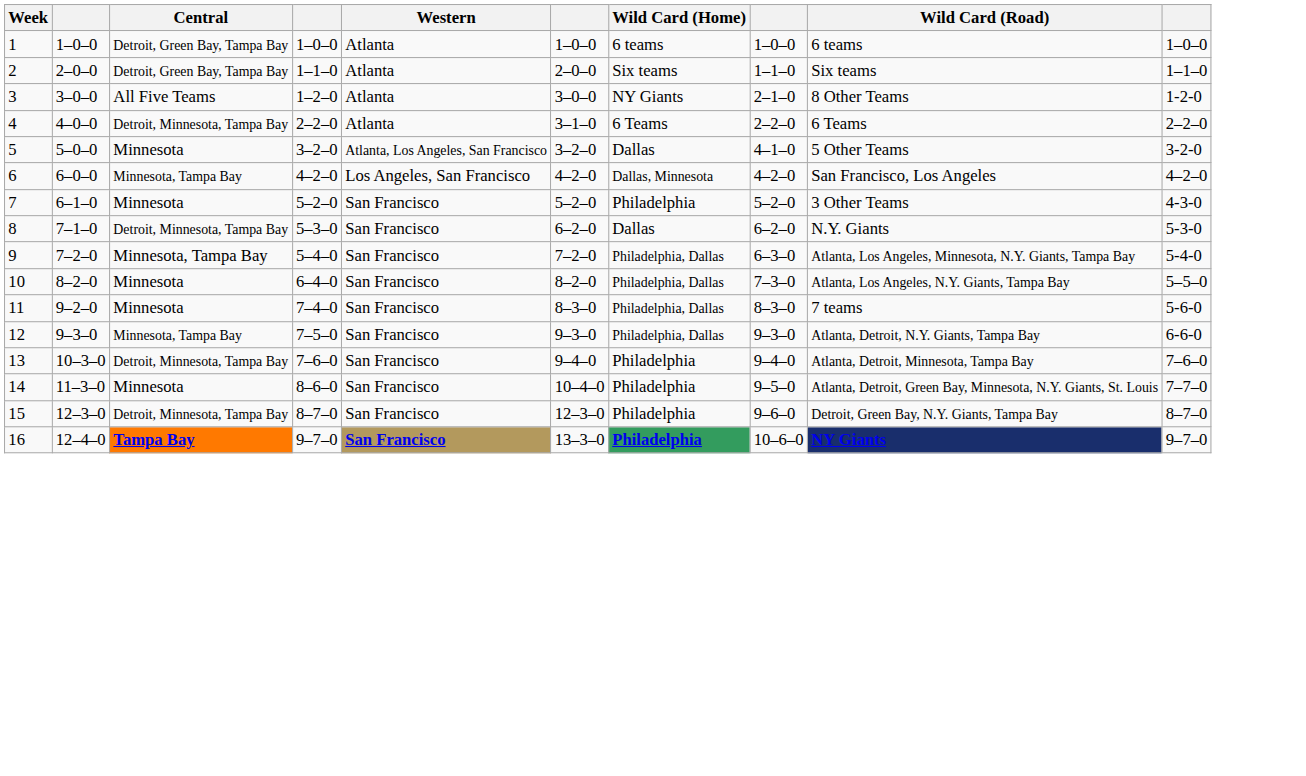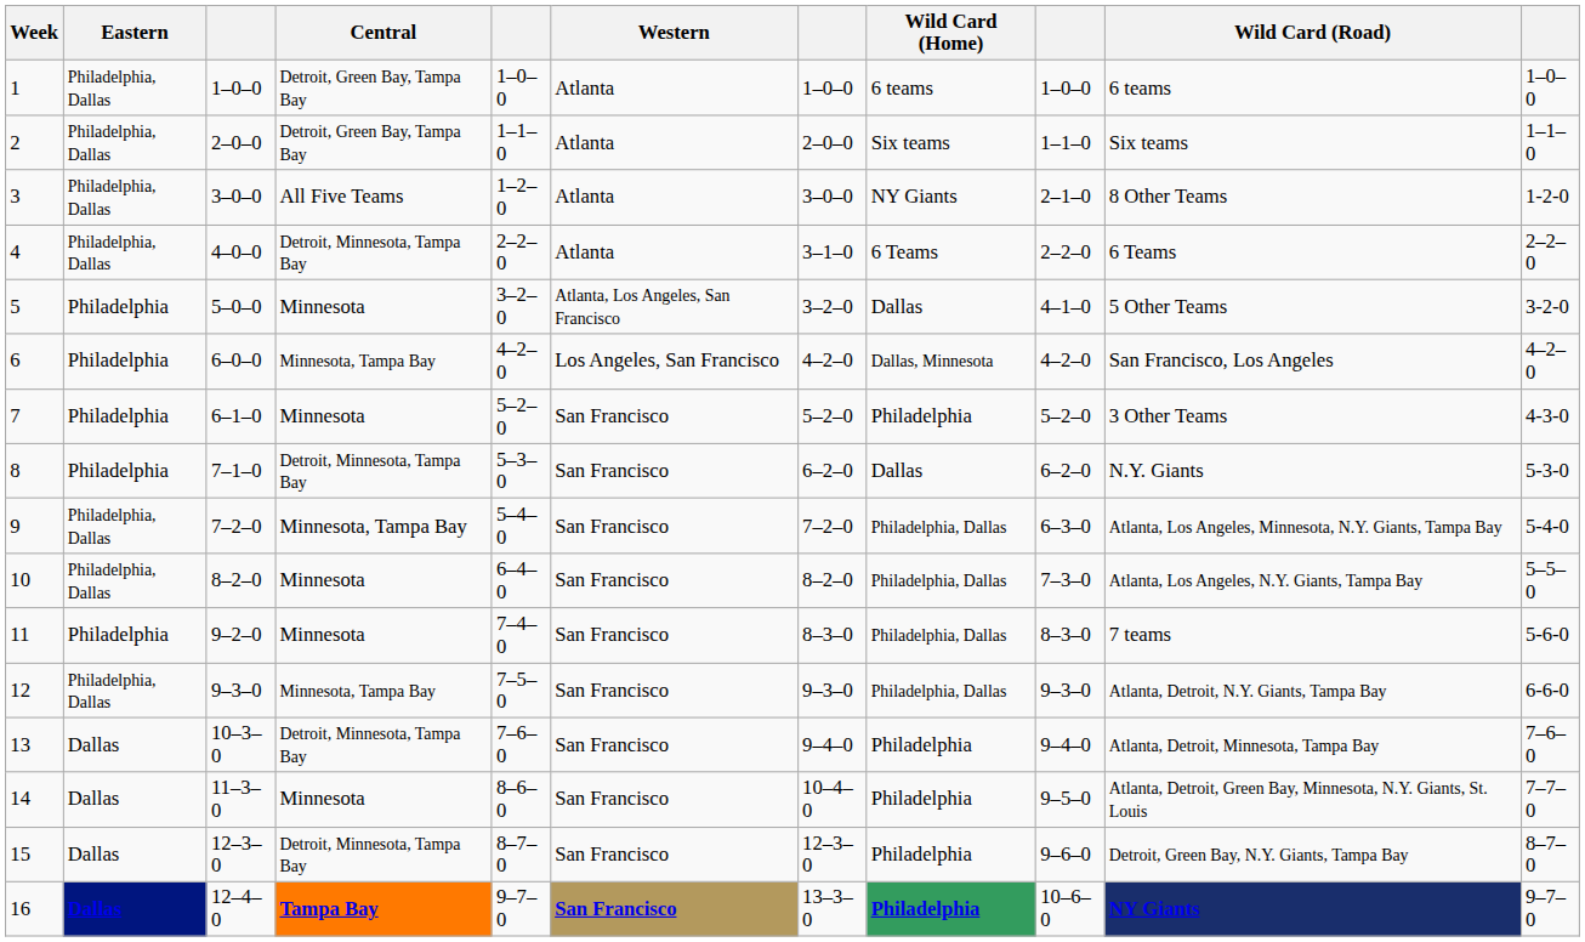+ column: Eastern | Philadelphia, Dallas | Philadelphia, Dallas | Philadelphia, Dallas | Philadelphia, Dallas | Philadelphia | Philadelphia | Philadelphia | Philadelphia | Philadelphia, Dallas | Philadelphia, Dallas | Philadelphia | Philadelphia, Dallas | Dallas | Dallas | Dallas | Dallas
